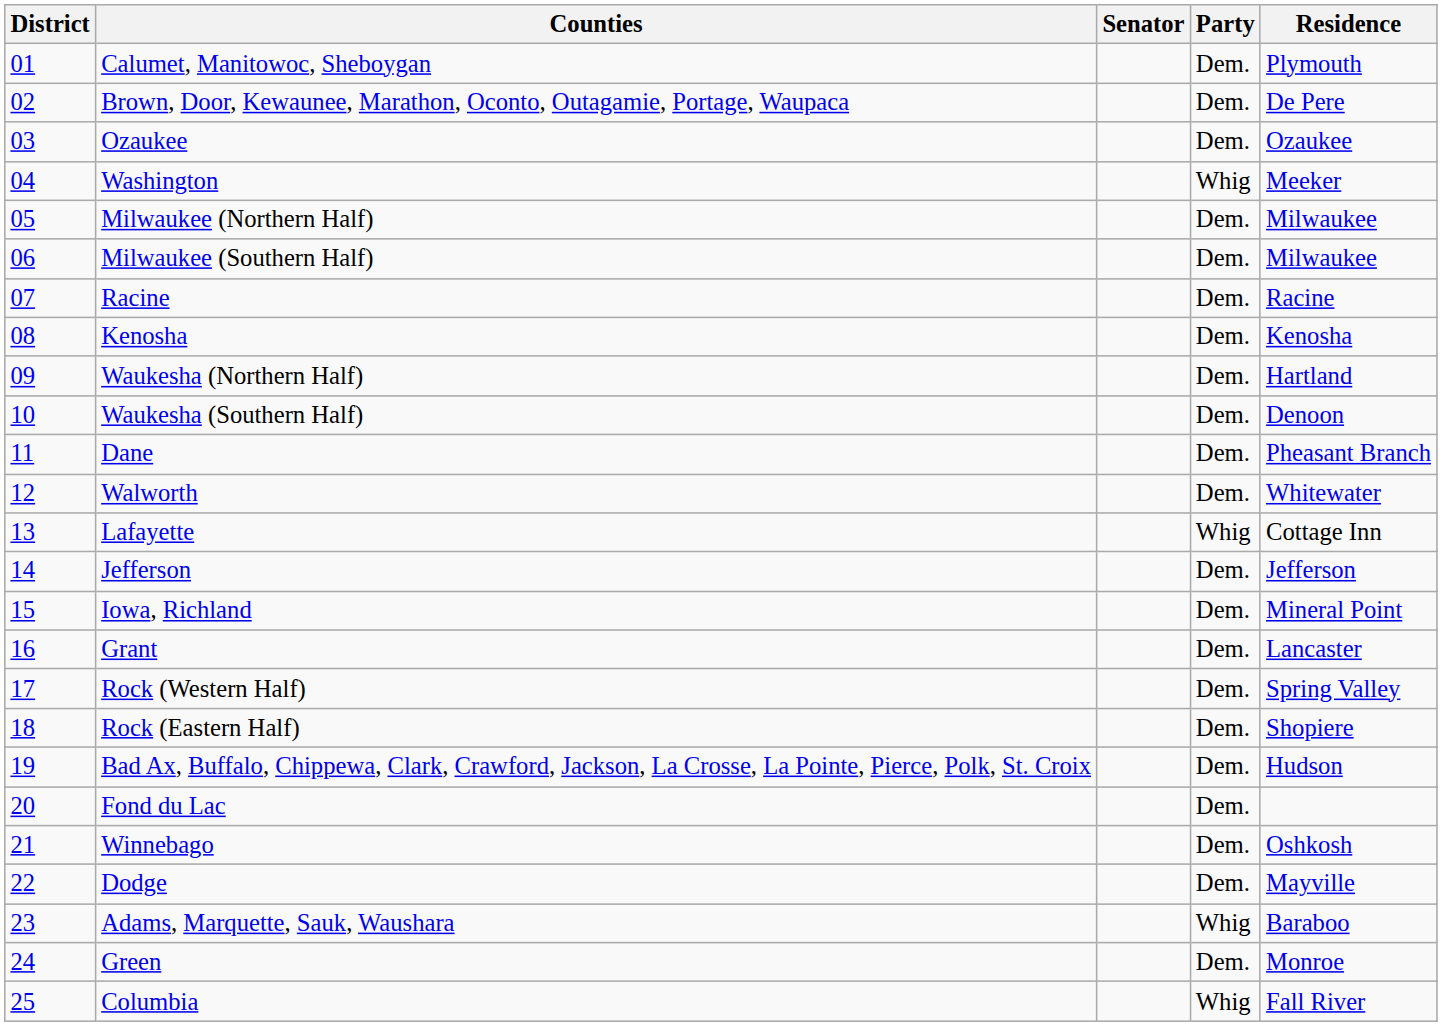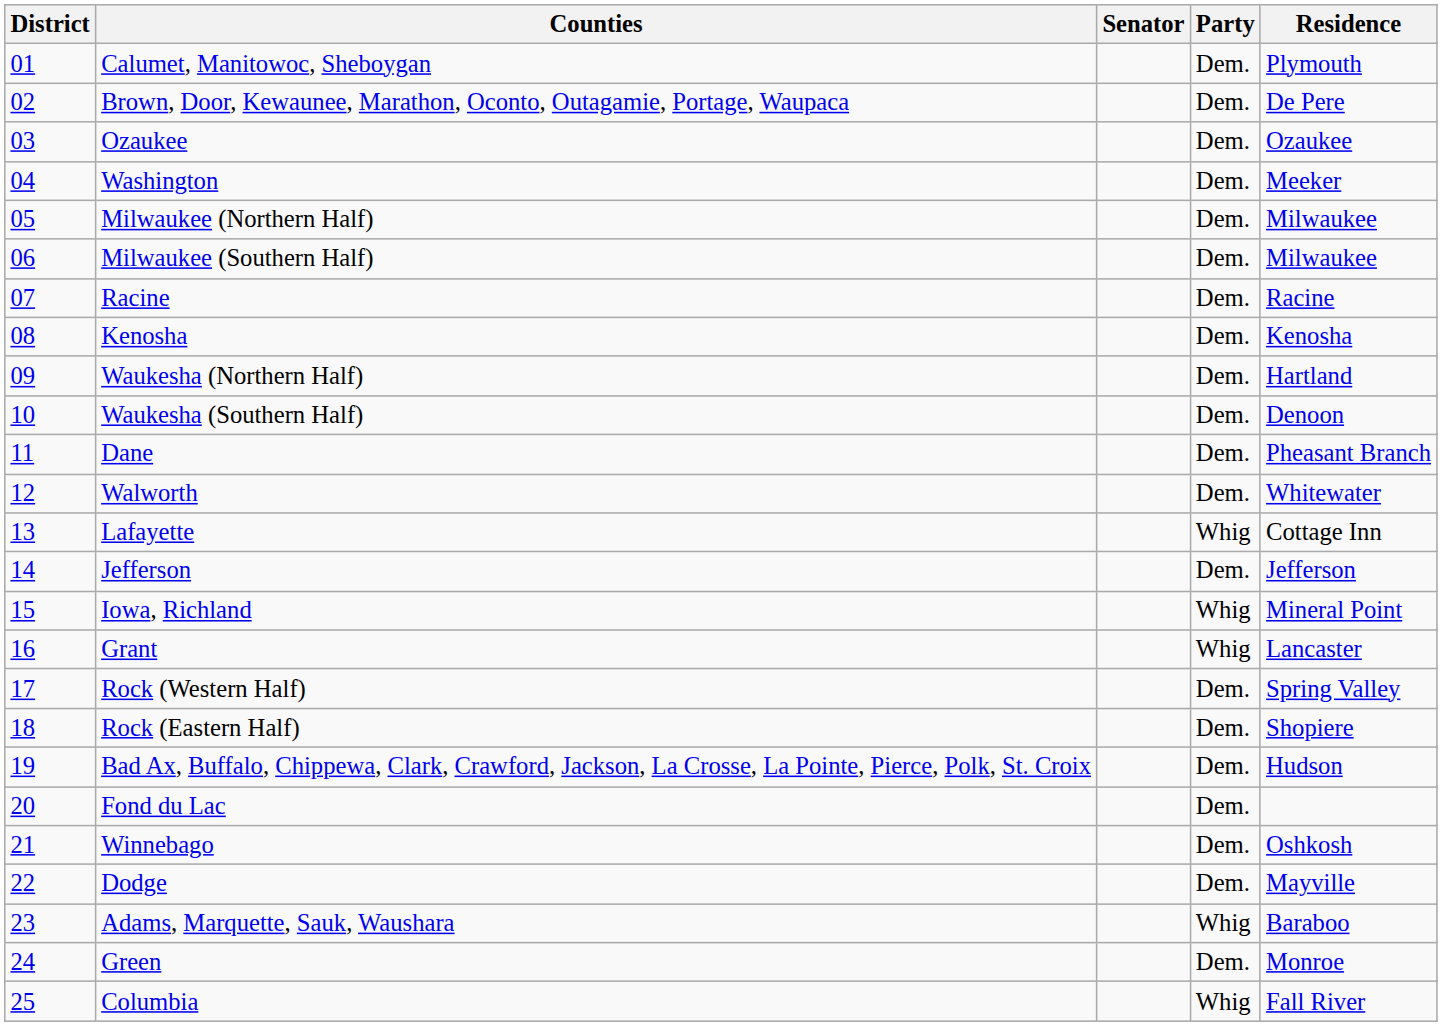Washington | Party: Whig -> Dem.
Iowa, Richland | Party: Dem. -> Whig
Grant | Party: Dem. -> Whig
